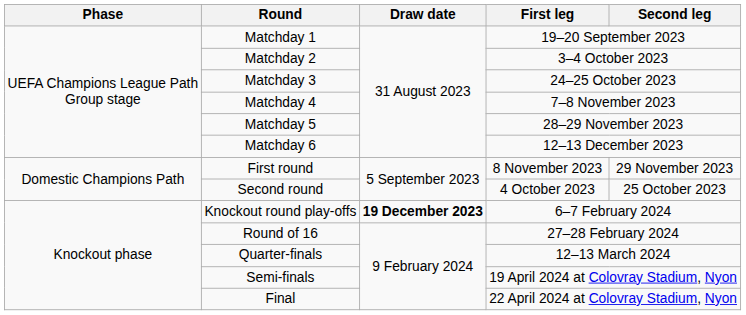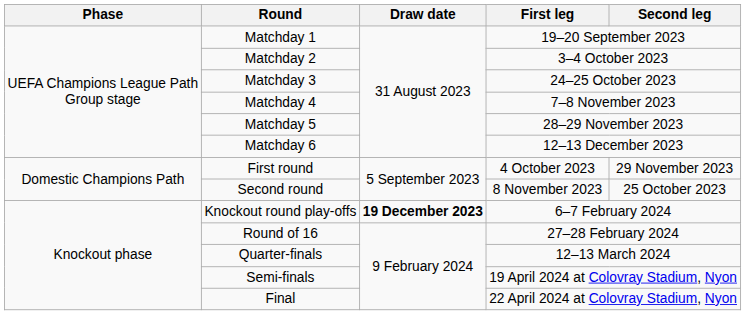First round | First leg: 8 November 2023 -> 4 October 2023
Second round | First leg: 4 October 2023 -> 8 November 2023
